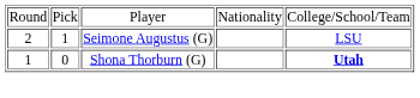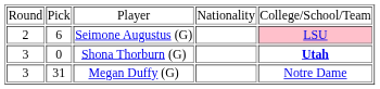Seimone Augustus (G) | column 2: 1 -> 6
Seimone Augustus (G) | column 5: no background -> pink background
Shona Thorburn (G) | column 1: 1 -> 3
+ row: 3 | 31 | Megan Duffy (G) | Notre Dame
